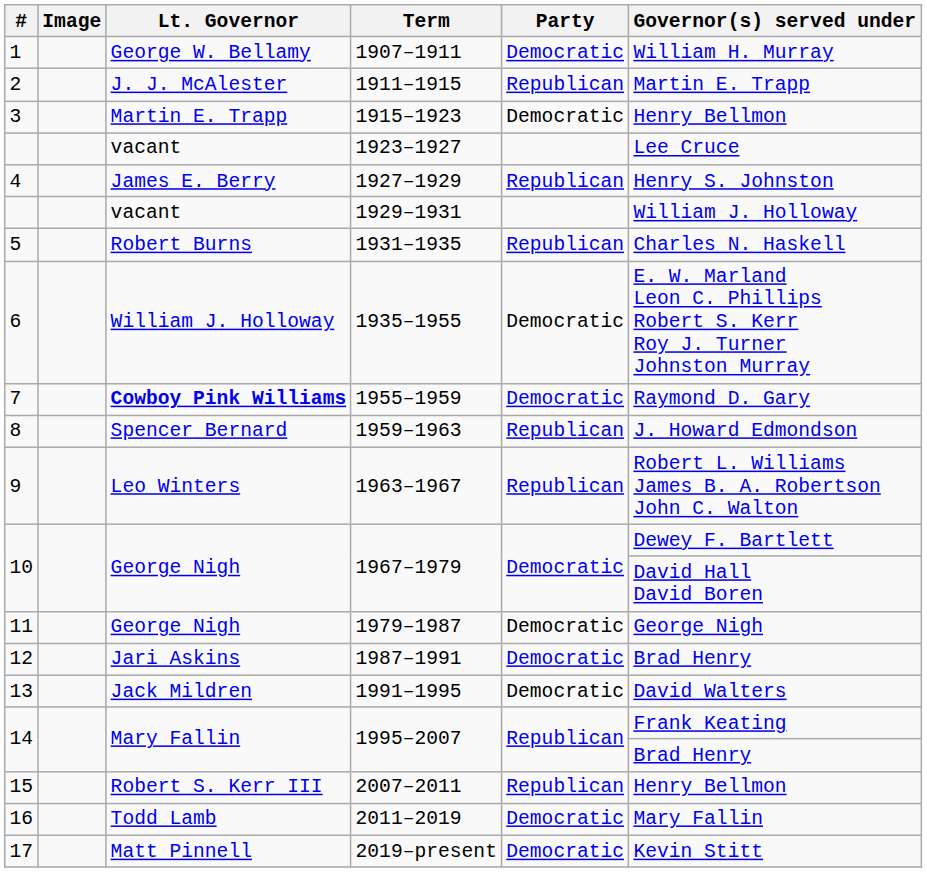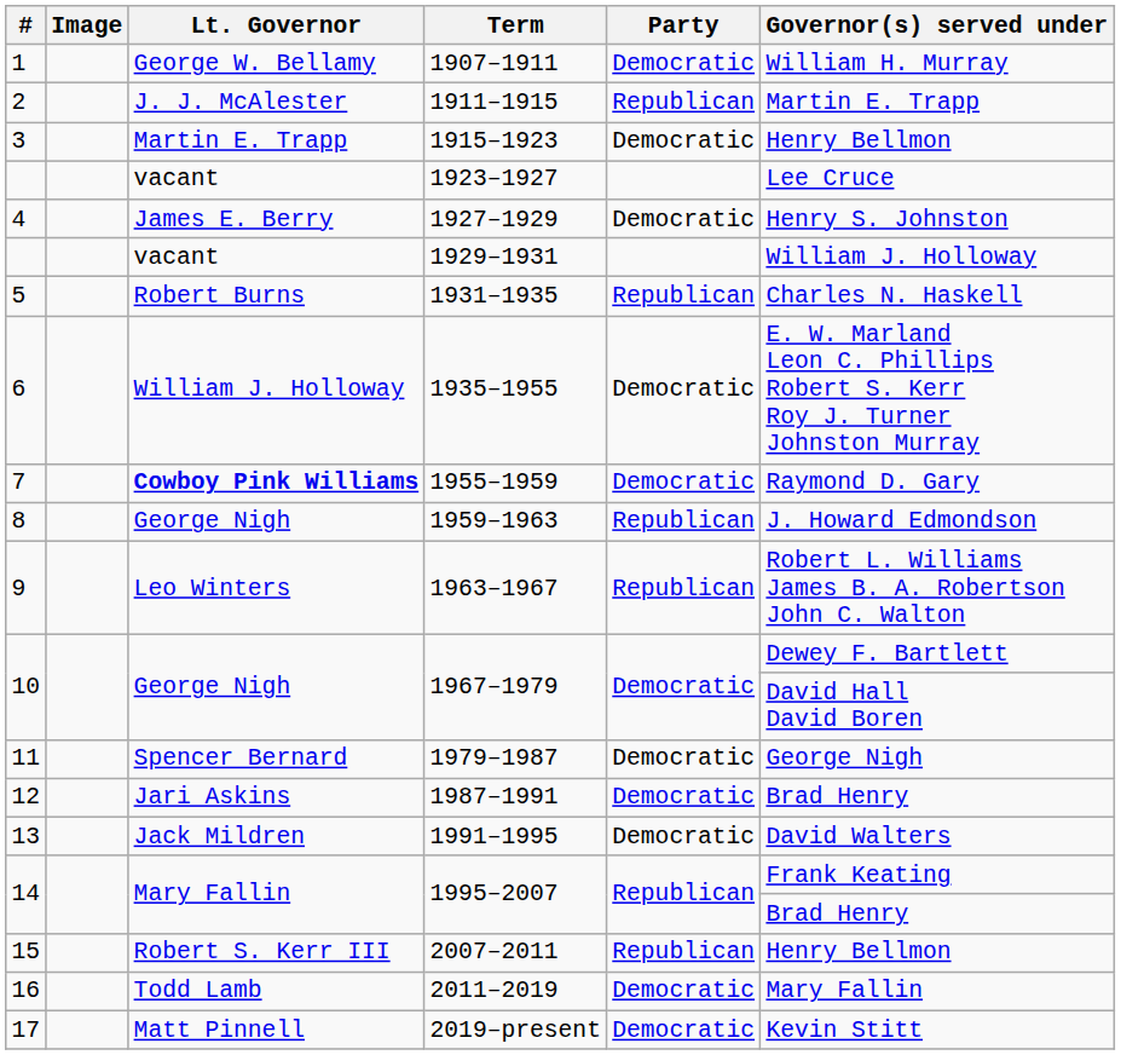1927–1929 | Party: Republican -> Democratic
1959–1963 | Lt. Governor: Spencer Bernard -> George Nigh
1979–1987 | Lt. Governor: George Nigh -> Spencer Bernard
